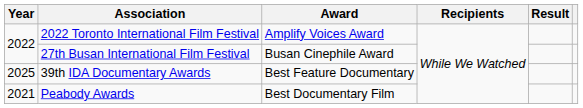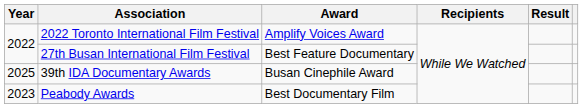27th Busan International Film Festival | Award: Busan Cinephile Award -> Best Feature Documentary
39th IDA Documentary Awards | Award: Best Feature Documentary -> Busan Cinephile Award
Peabody Awards | Year: 2021 -> 2023
